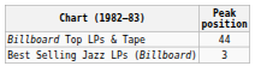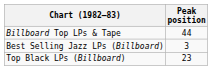+ row: Top Black LPs (Billboard) | 23
